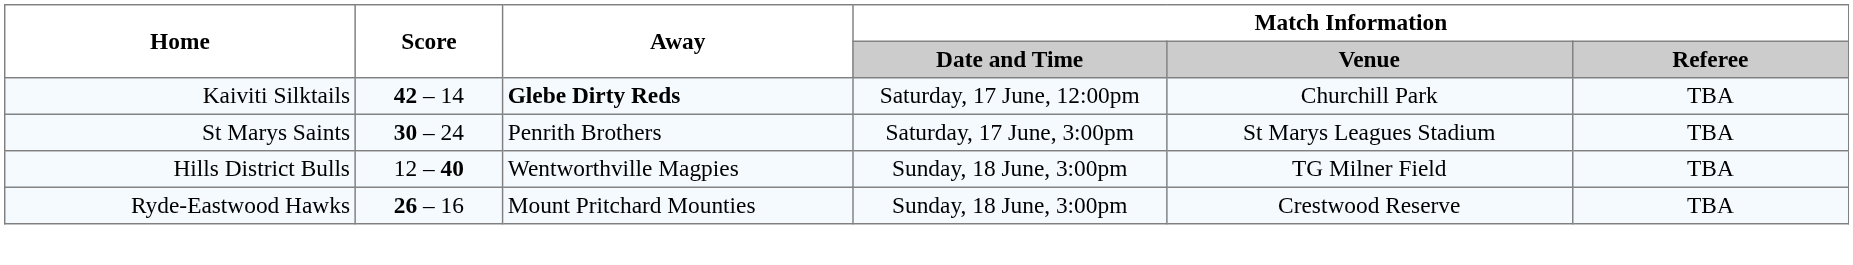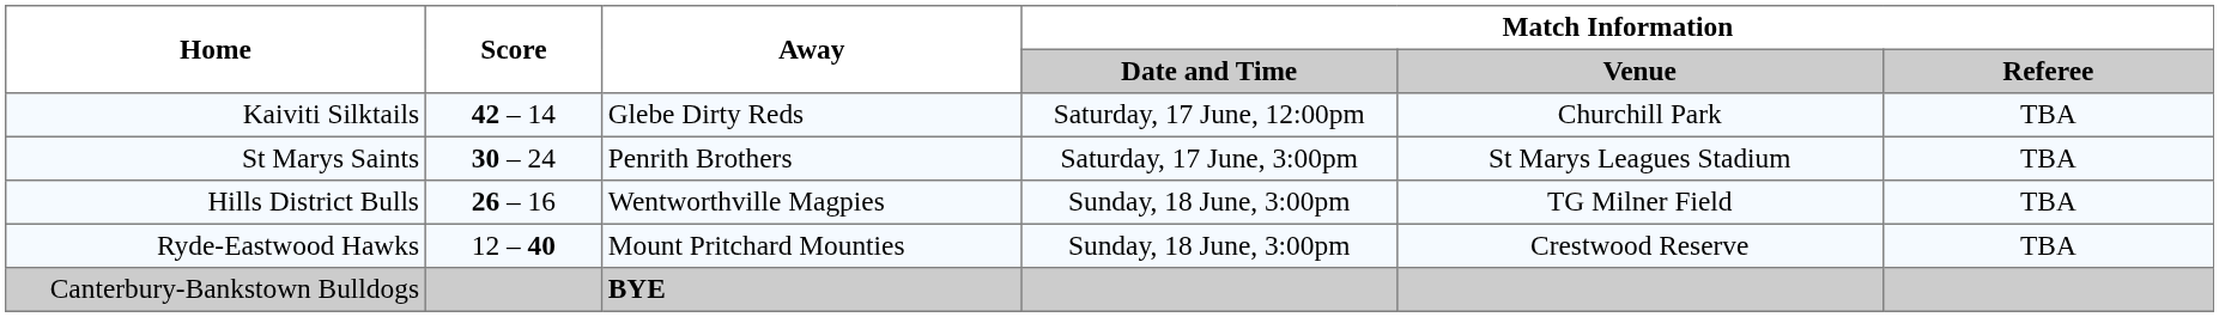Kaiviti Silktails | Away: bold -> normal
Hills District Bulls | Score: 12 – 40 -> 26 – 16
Ryde-Eastwood Hawks | Score: 26 – 16 -> 12 – 40
+ row: Canterbury-Bankstown Bulldogs | BYE
